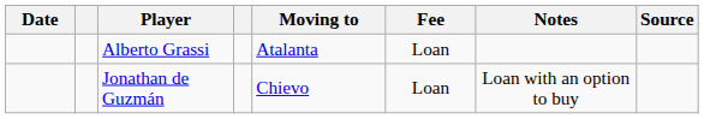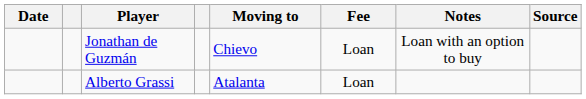rows swapped: Jonathan de Guzmán <-> Alberto Grassi
